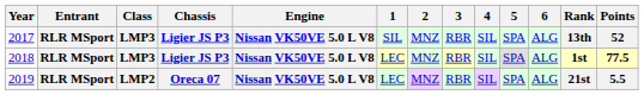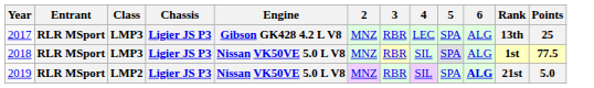- column: 1 | SIL | LEC | LEC
2017 | Engine: Nissan VK50VE 5.0 L V8 -> Gibson GK428 4.2 L V8
2017 | 4: SIL -> LEC
2017 | Points: 52 -> 25
2019 | Chassis: Oreca 07 -> Ligier JS P3
2019 | 6: normal -> bold
2019 | Points: 5.5 -> 5.0
